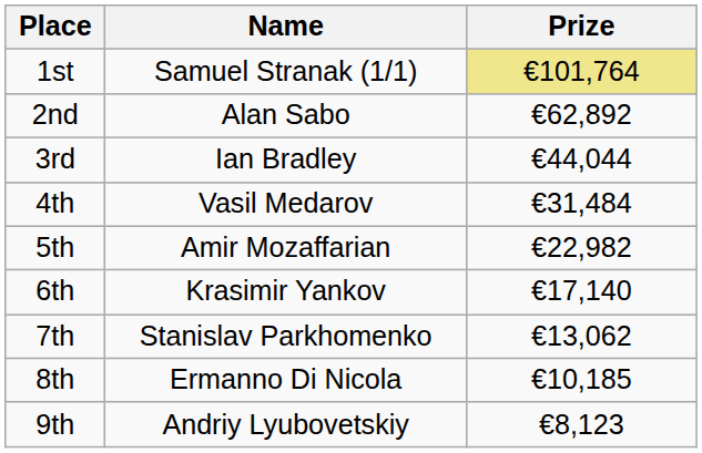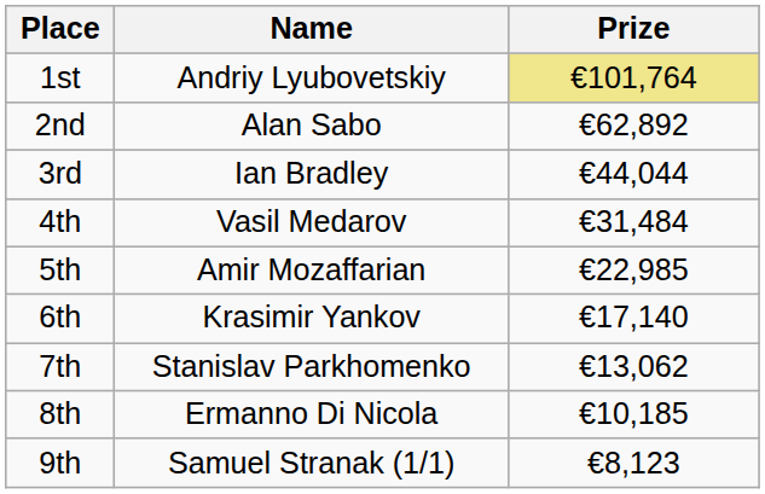1st | Name: Samuel Stranak (1/1) -> Andriy Lyubovetskiy
5th | Prize: €22,982 -> €22,985
9th | Name: Andriy Lyubovetskiy -> Samuel Stranak (1/1)
